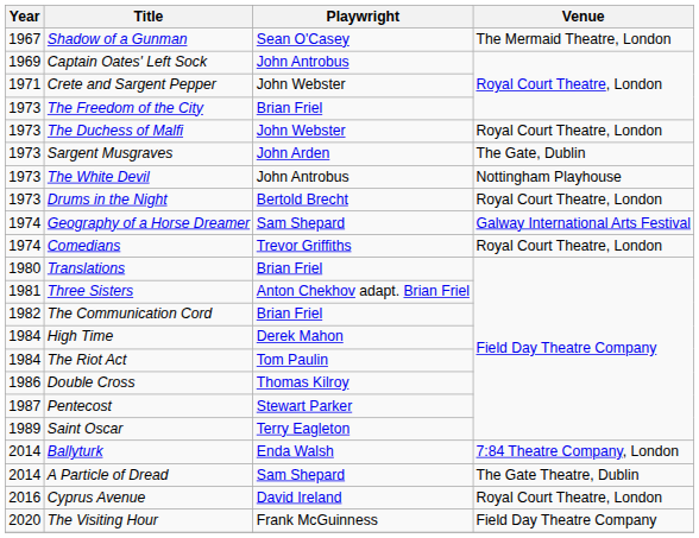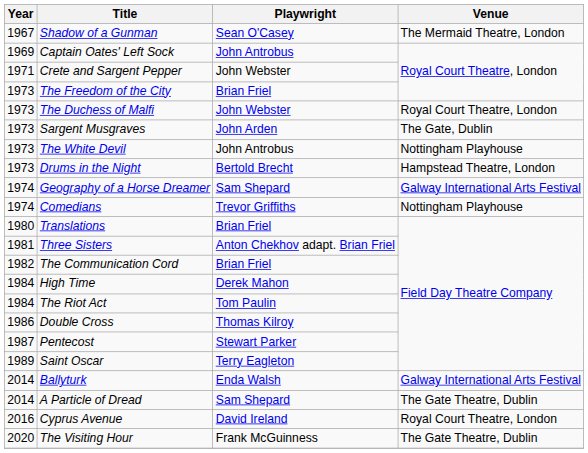Drums in the Night | Venue: Royal Court Theatre, London -> Hampstead Theatre, London
Comedians | Venue: Royal Court Theatre, London -> Nottingham Playhouse
Ballyturk | Venue: 7:84 Theatre Company, London -> Galway International Arts Festival
The Visiting Hour | Venue: Field Day Theatre Company -> The Gate Theatre, Dublin
